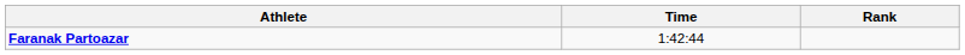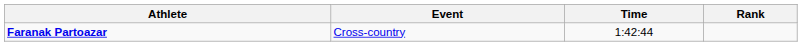+ column: Event | Cross-country
